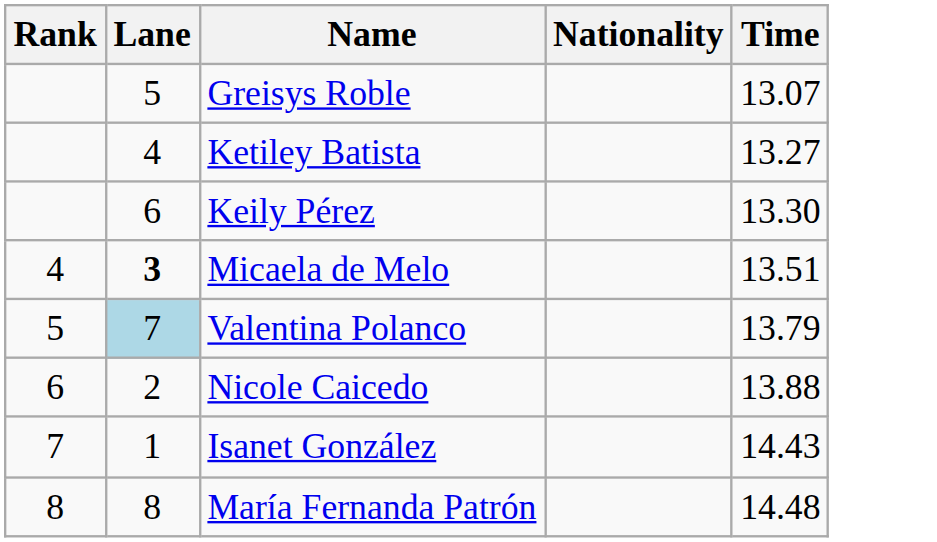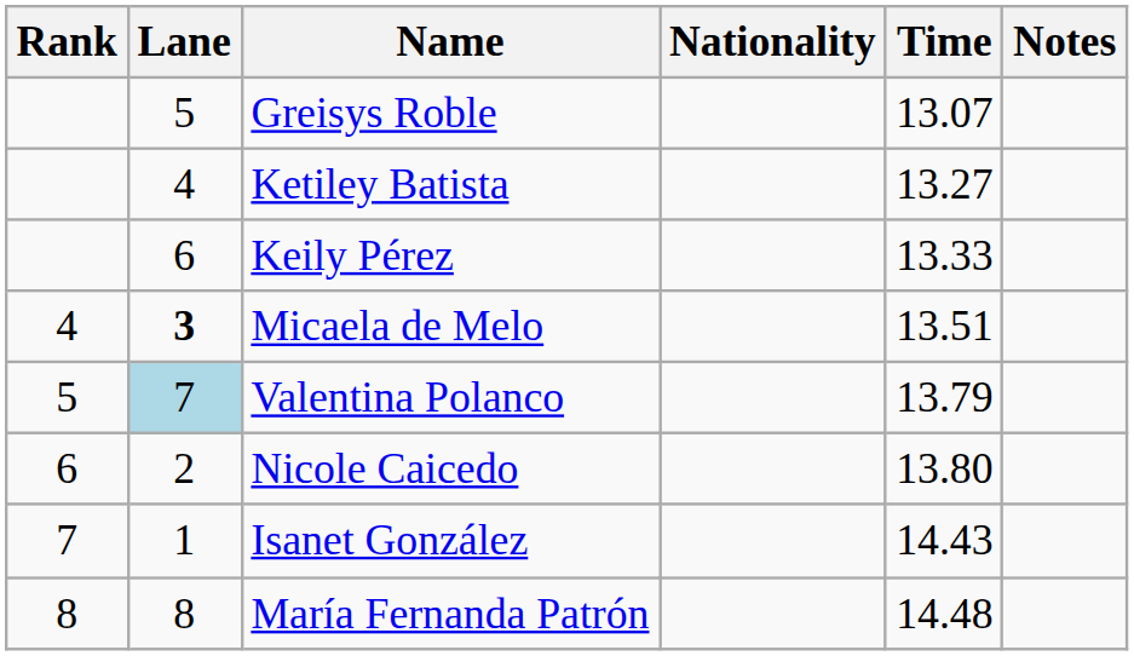+ column: Notes
Keily Pérez | Time: 13.30 -> 13.33
Nicole Caicedo | Time: 13.88 -> 13.80
